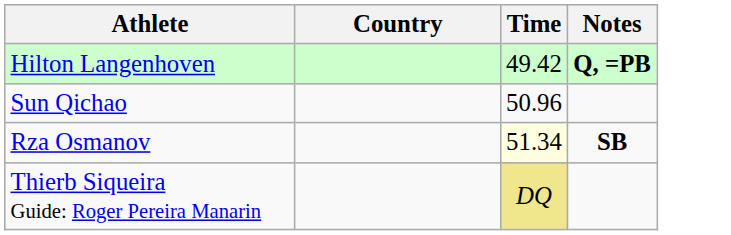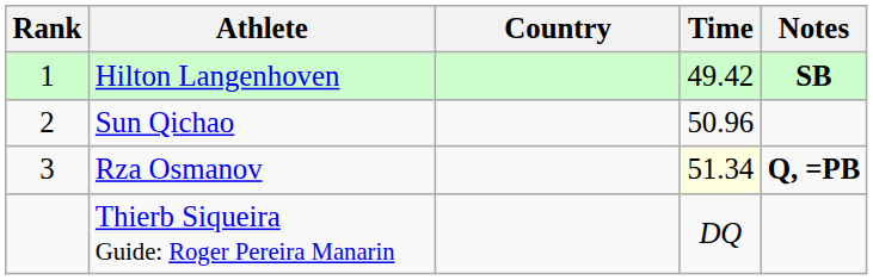+ column: Rank | 1 | 2 | 3
Hilton Langenhoven | Notes: Q, =PB -> SB
Rza Osmanov | Notes: SB -> Q, =PB
Thierb Siqueira Guide: Roger Pereira Manarin | Time: khaki background -> no background
